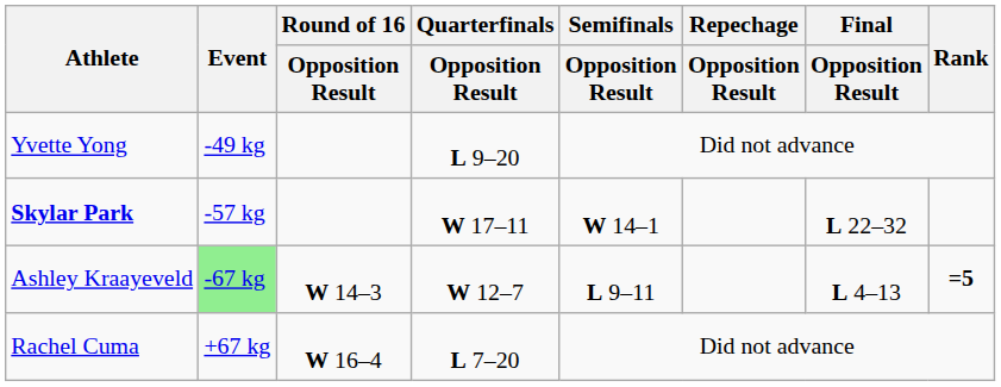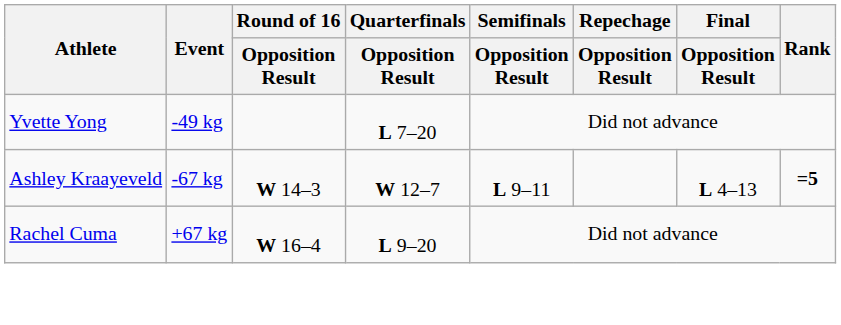Yvette Yong | Quarterfinals / Opposition Result: L 9–20 -> L 7–20
- row: Skylar Park | -57 kg | W 17–11 | W 14–1 | L 22–32
Ashley Kraayeveld | Event: lightgreen background -> no background
Rachel Cuma | Quarterfinals / Opposition Result: L 7–20 -> L 9–20
